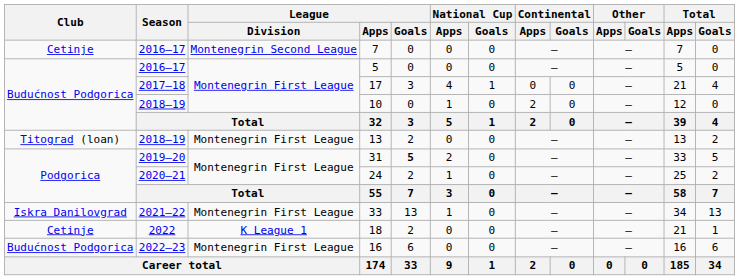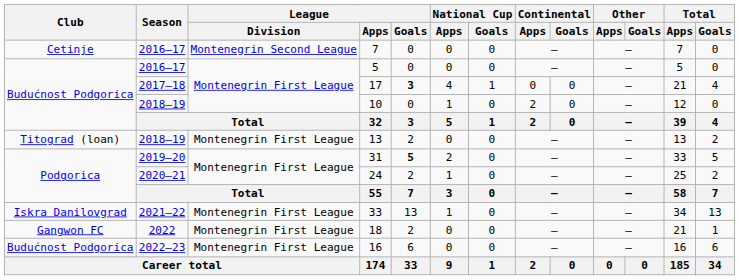17 | League / Goals: normal -> bold
18 | Club: Cetinje -> Gangwon FC
18 | League / Division: K League 1 -> Montenegrin First League
